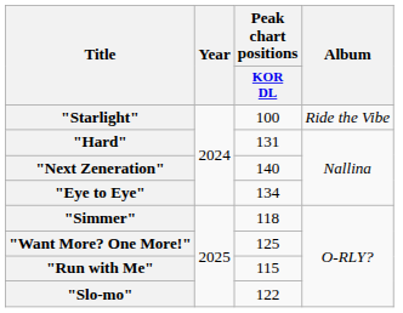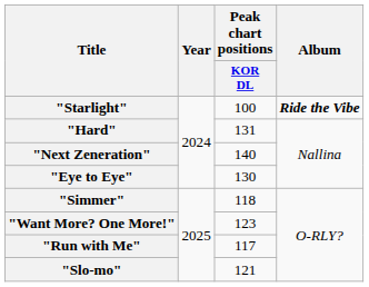"Starlight" | Album: normal -> bold
"Eye to Eye" | Peak chart positions / KOR DL: 134 -> 130
"Want More? One More!" | Peak chart positions / KOR DL: 125 -> 123
"Run with Me" | Peak chart positions / KOR DL: 115 -> 117
"Slo-mo" | Peak chart positions / KOR DL: 122 -> 121
